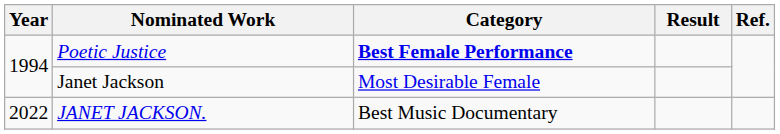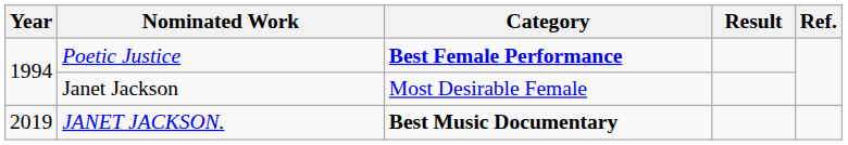JANET JACKSON. | Year: 2022 -> 2019
JANET JACKSON. | Category: normal -> bold
